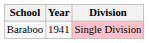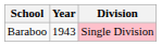Baraboo | Year: 1941 -> 1943
